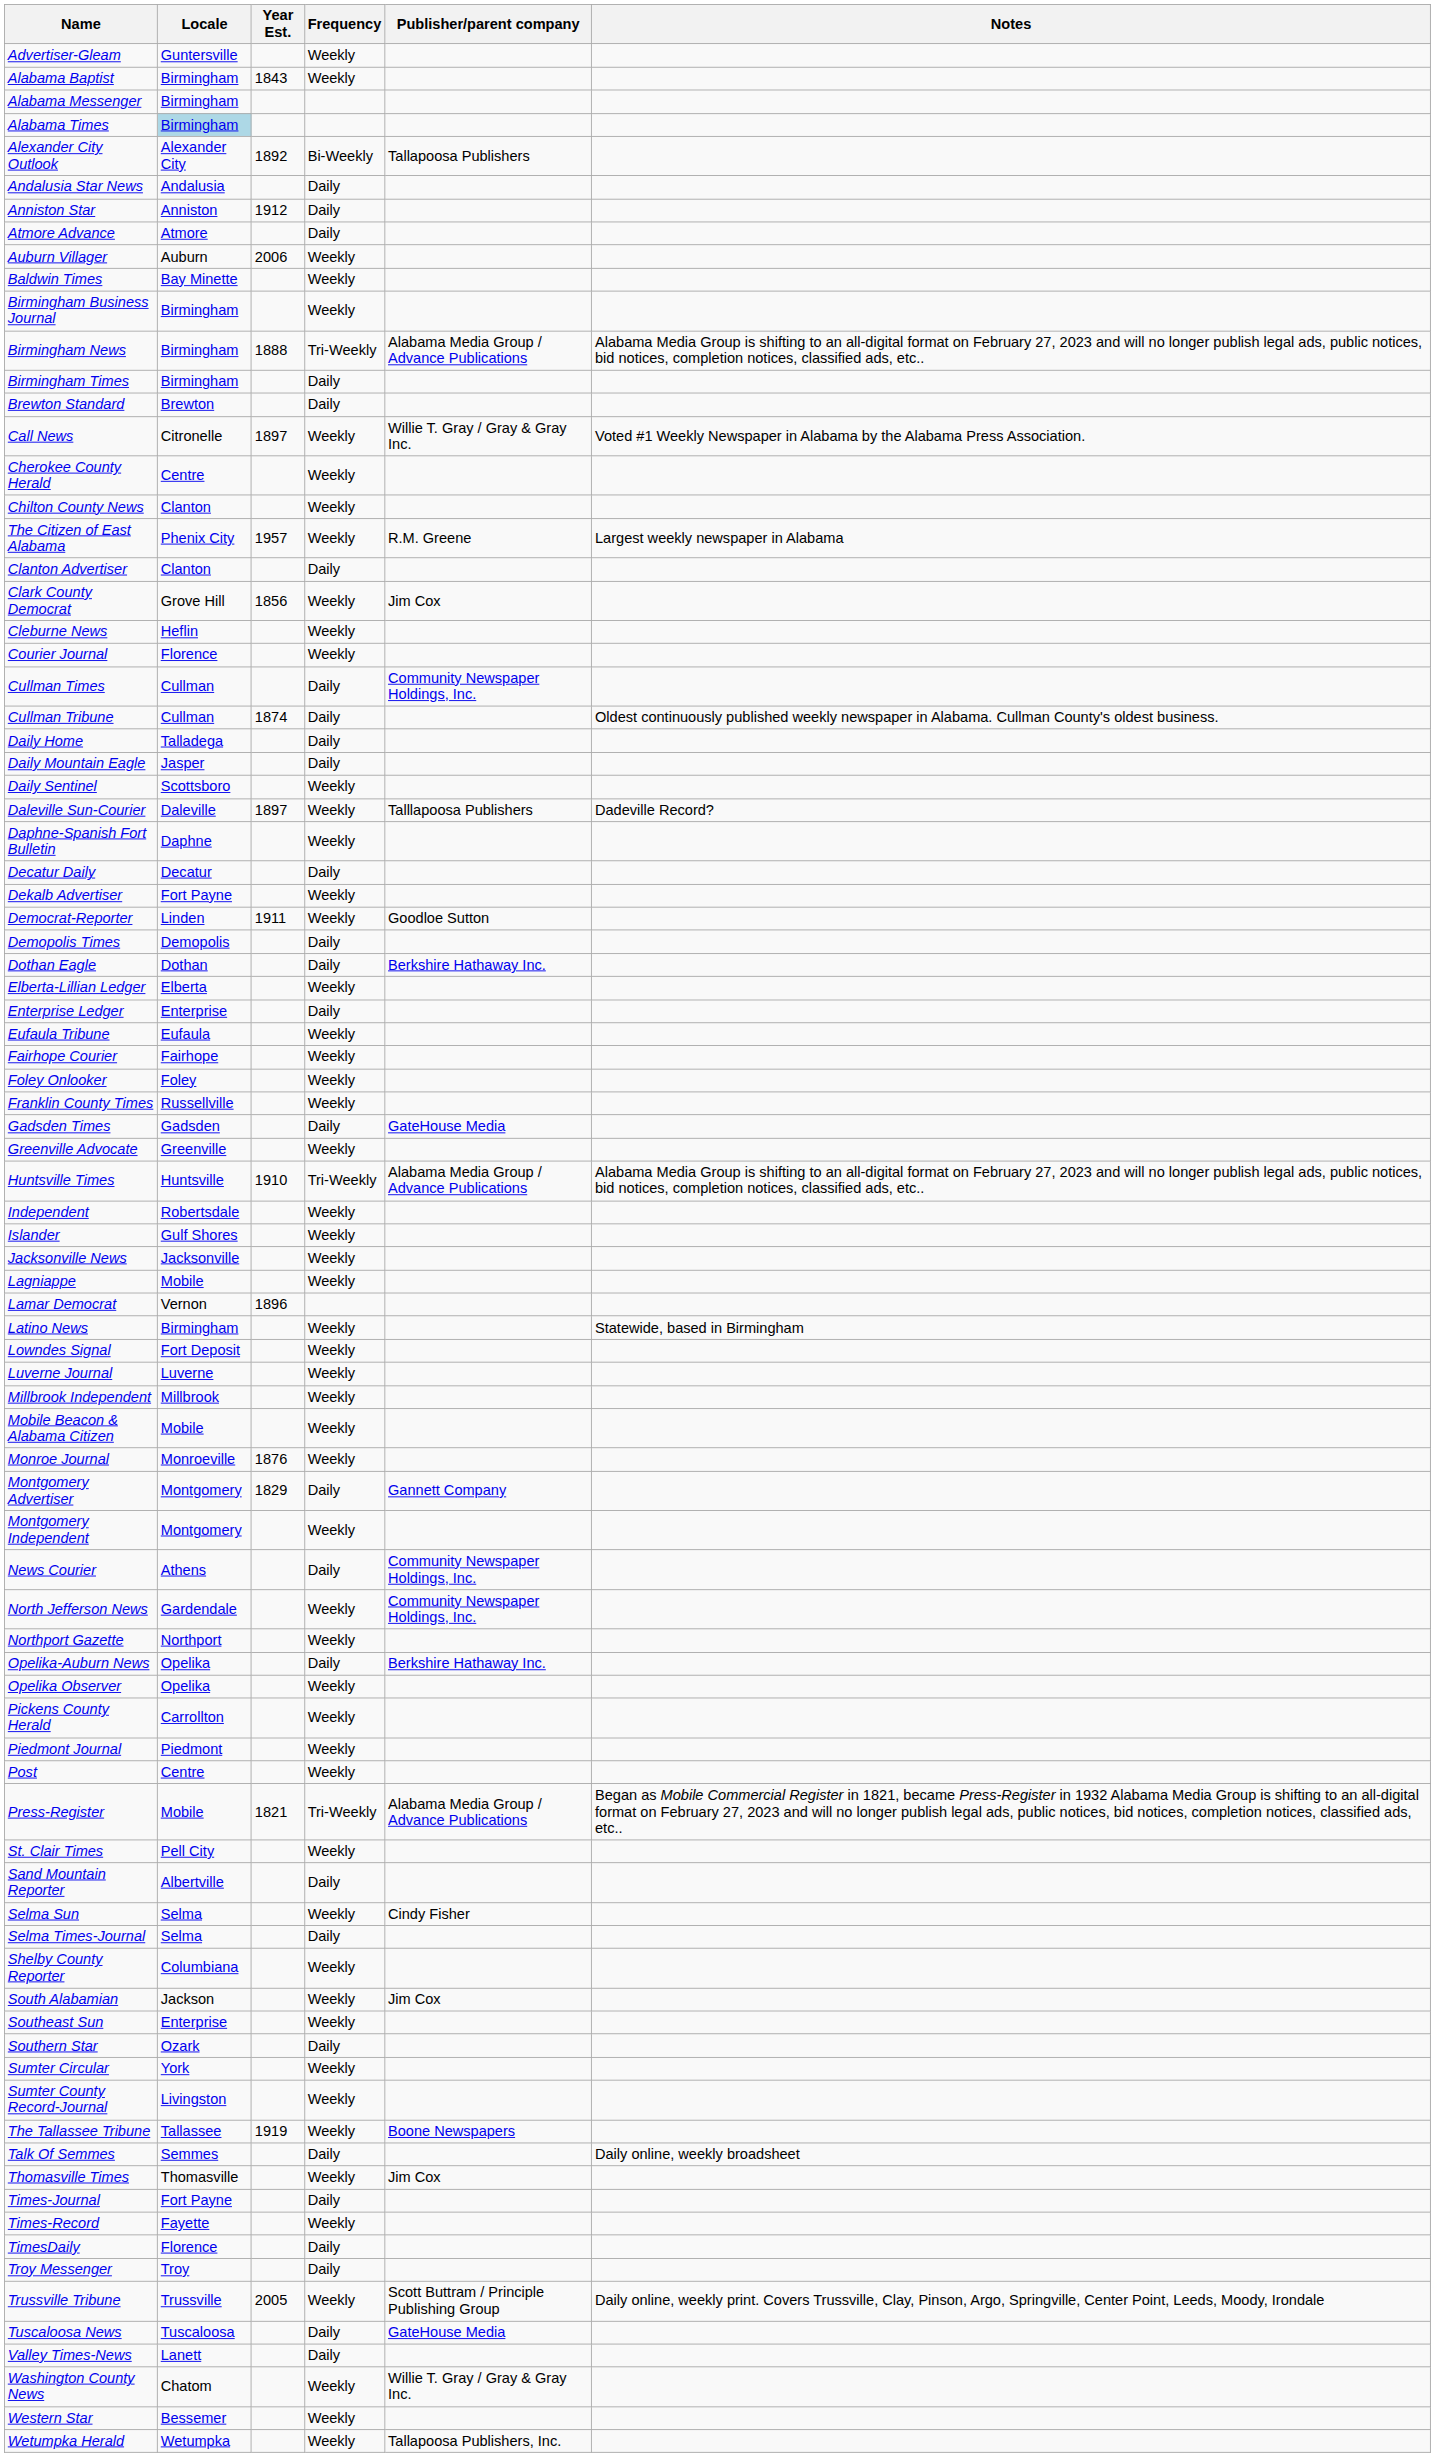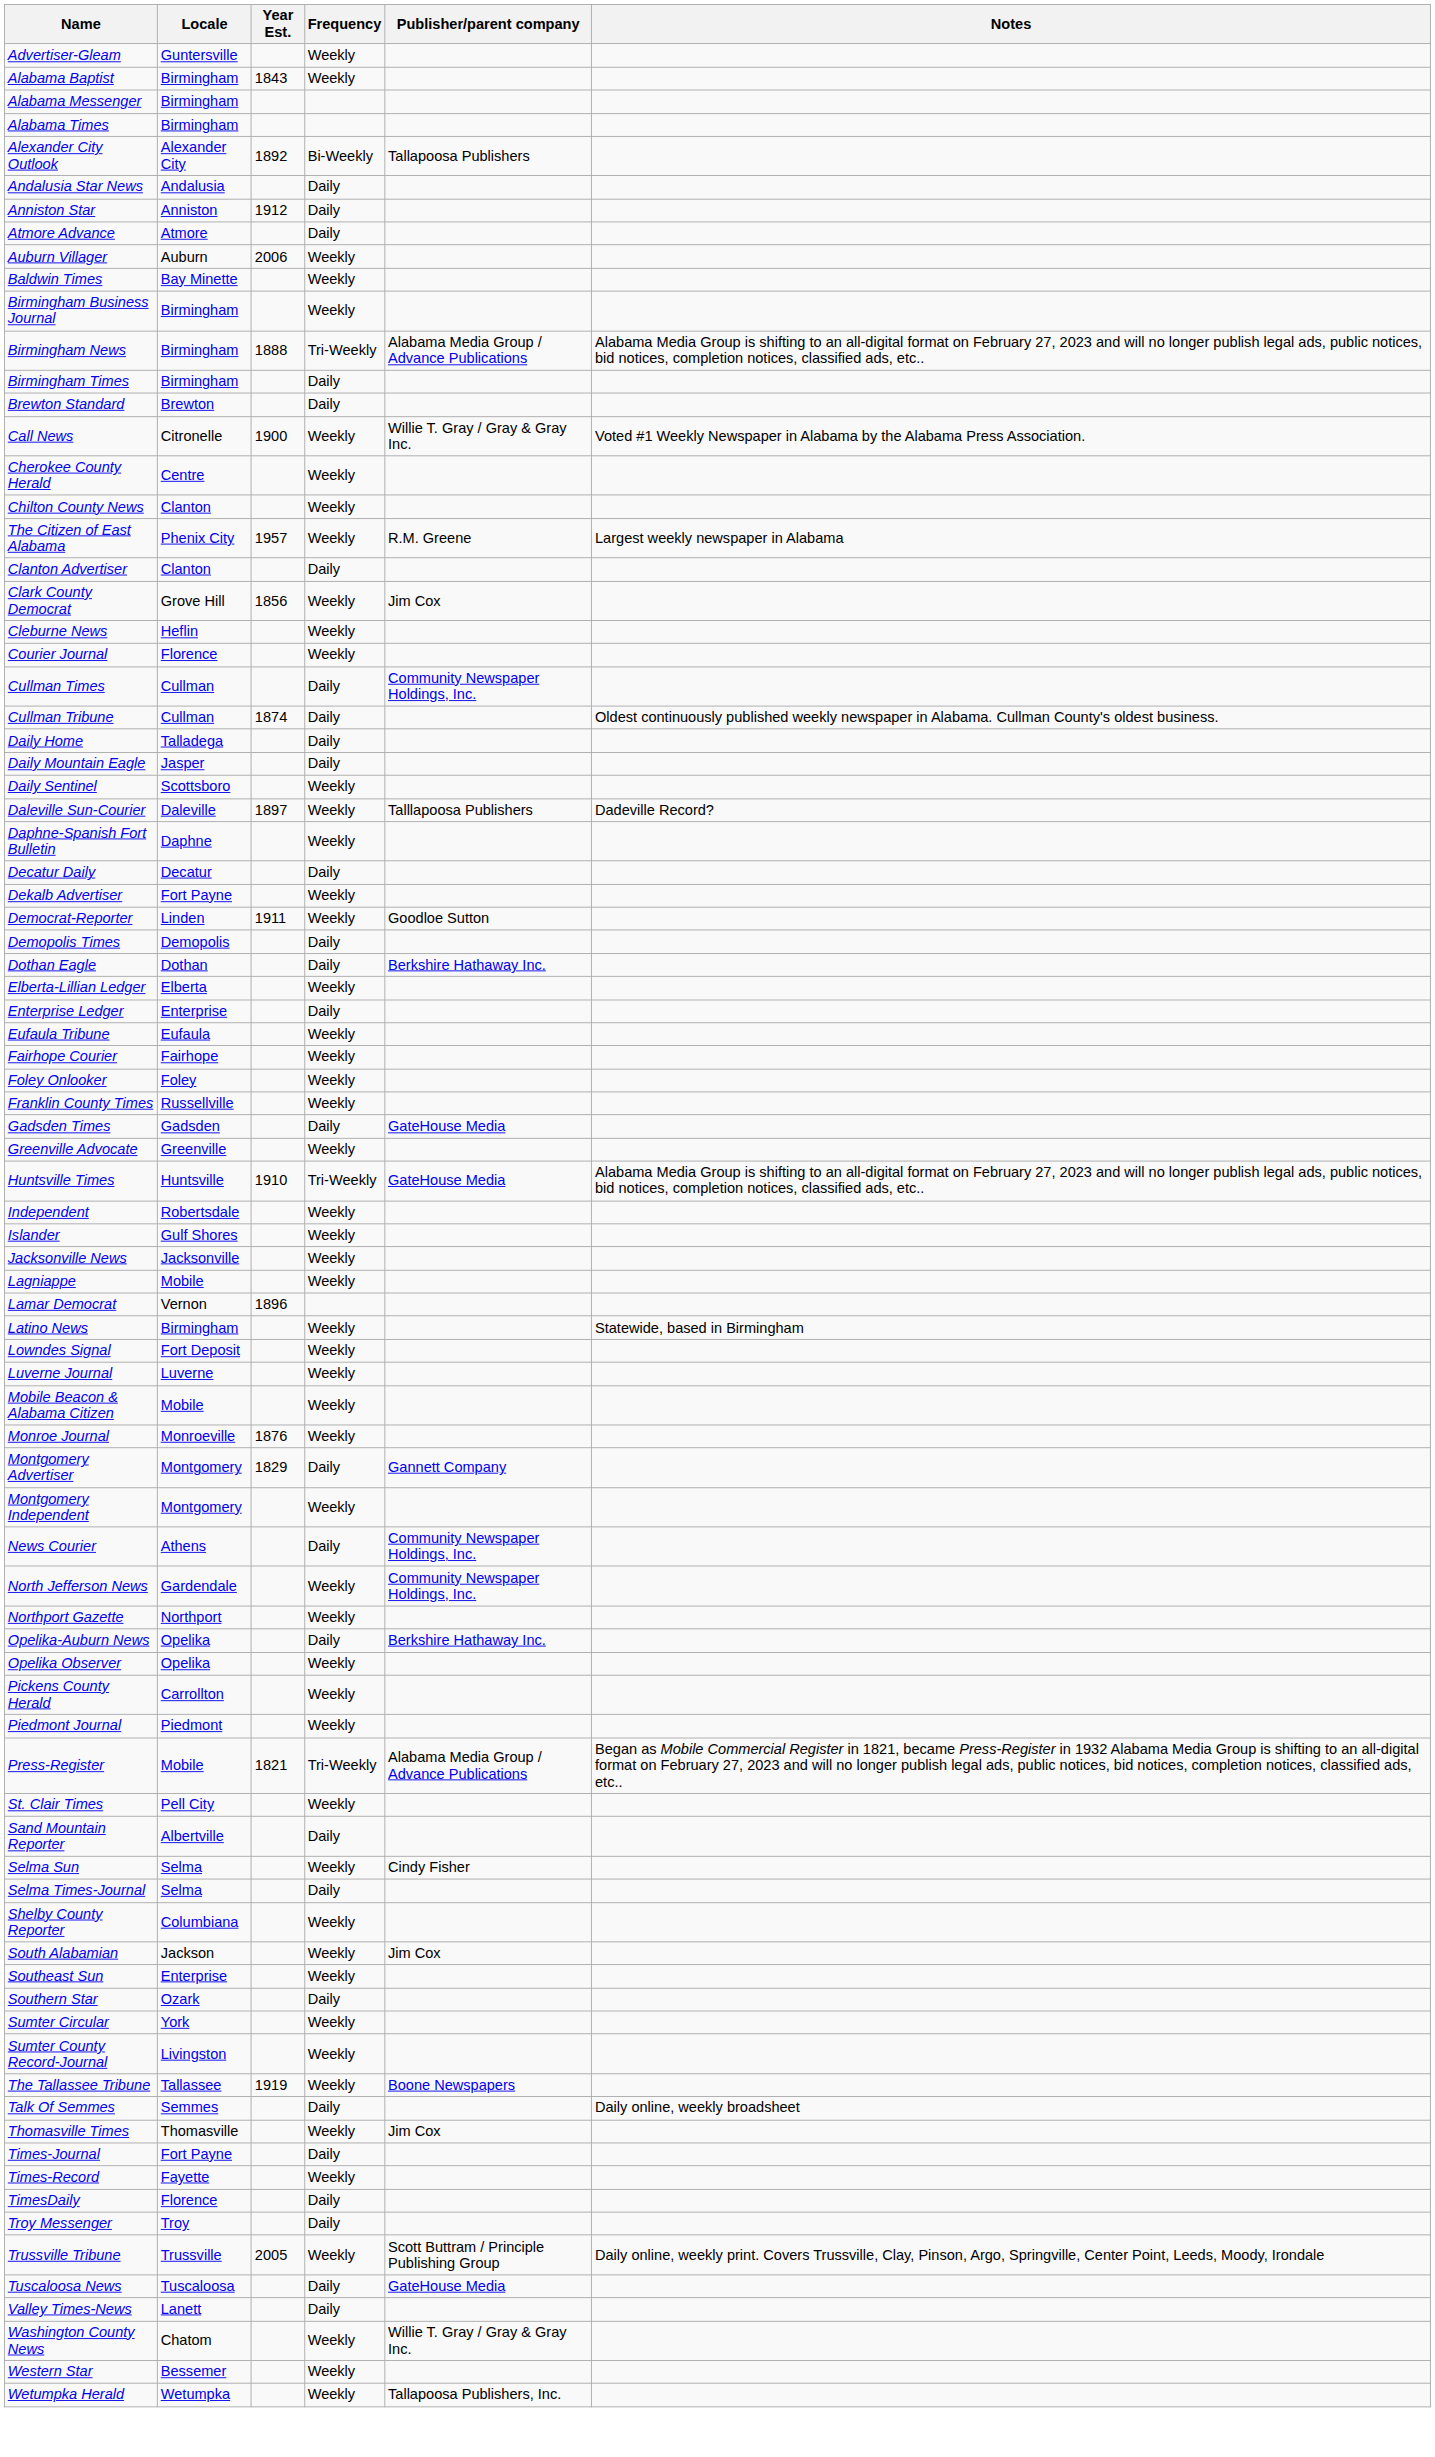Alabama Times | Locale: lightblue background -> no background
Call News | Year Est.: 1897 -> 1900
Huntsville Times | Publisher/parent company: Alabama Media Group / Advance Publications -> GateHouse Media
- row: Millbrook Independent | Millbrook | Weekly
- row: Post | Centre | Weekly
